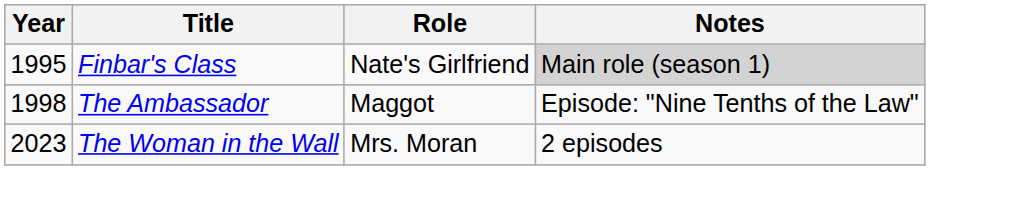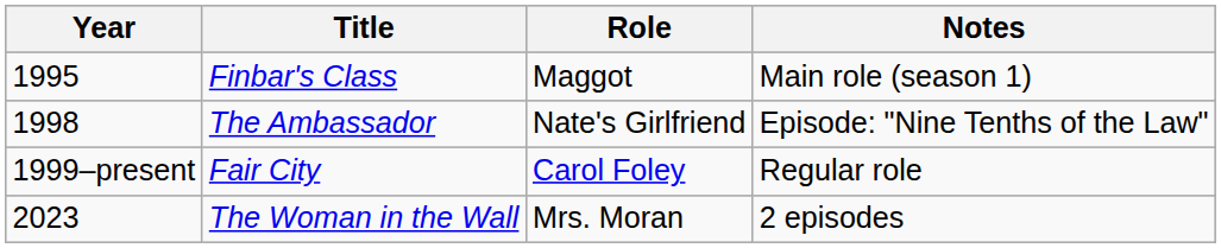Finbar's Class | Role: Nate's Girlfriend -> Maggot
Finbar's Class | Notes: lightgrey background -> no background
The Ambassador | Role: Maggot -> Nate's Girlfriend
+ row: 1999–present | Fair City | Carol Foley | Regular role
